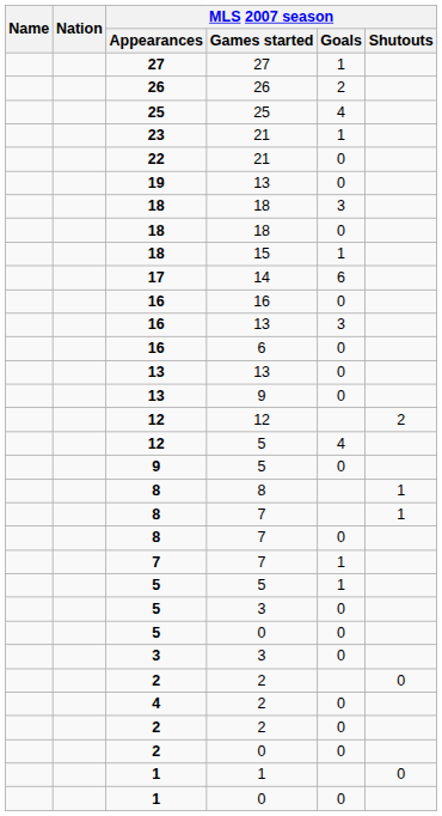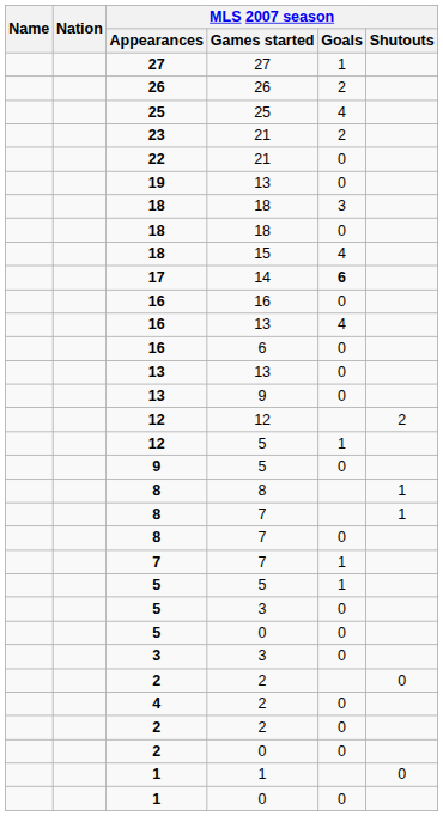23 | MLS 2007 season / Goals: 1 -> 2
18 / 15 | MLS 2007 season / Goals: 1 -> 4
17 | MLS 2007 season / Goals: normal -> bold
16 / 13 | MLS 2007 season / Goals: 3 -> 4
12 / 5 | MLS 2007 season / Goals: 4 -> 1
